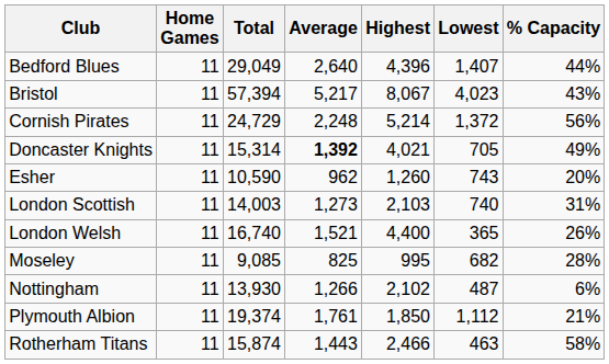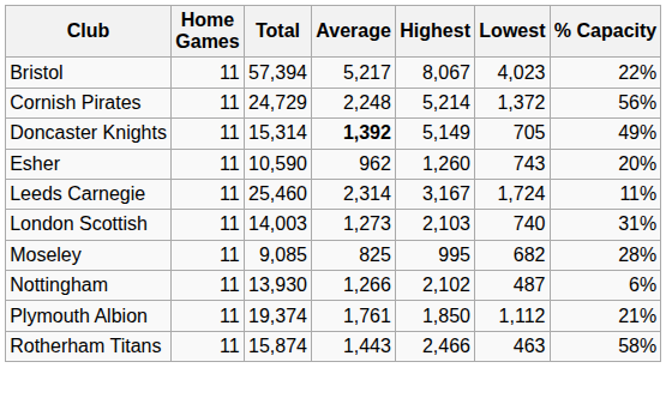- row: Bedford Blues | 11 | 29,049 | 2,640 | 4,396 | 1,407 | 44%
Bristol | % Capacity: 43% -> 22%
Doncaster Knights | Highest: 4,021 -> 5,149
+ row: Leeds Carnegie | 11 | 25,460 | 2,314 | 3,167 | 1,724 | 11%
- row: London Welsh | 11 | 16,740 | 1,521 | 4,400 | 365 | 26%
